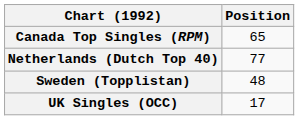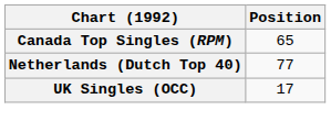- row: Sweden (Topplistan) | 48
